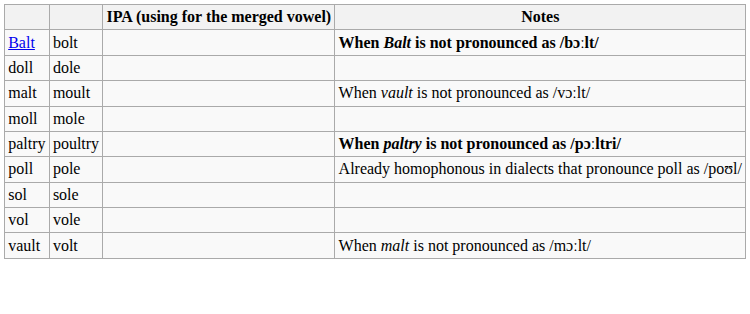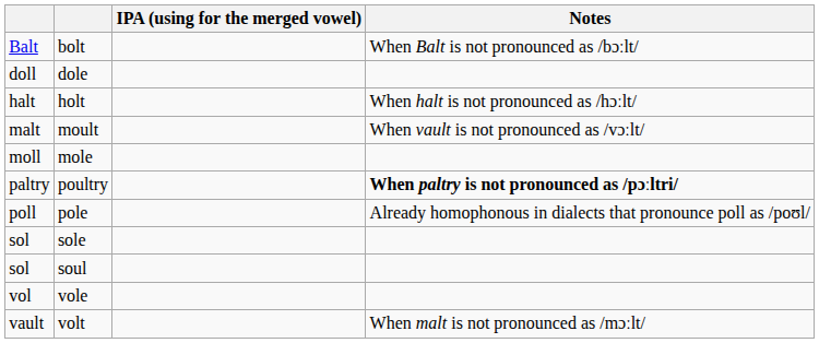bolt | Notes: bold -> normal
+ row: halt | holt | When halt is not pronounced as /hɔːlt/
+ row: sol | soul
